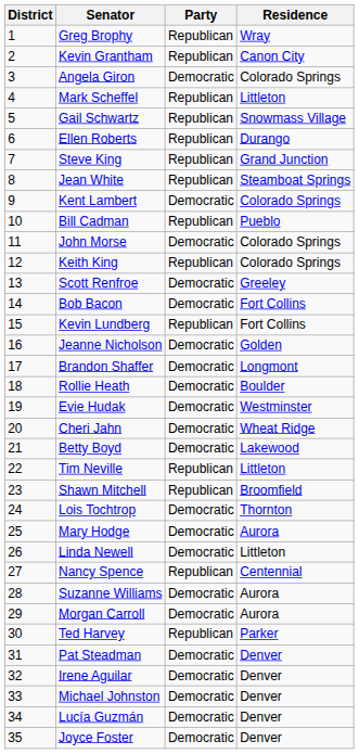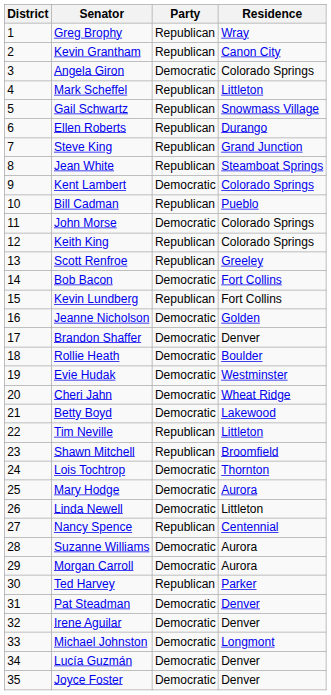Scott Renfroe | Party: Democratic -> Republican
Brandon Shaffer | Residence: Longmont -> Denver
Michael Johnston | Residence: Denver -> Longmont
